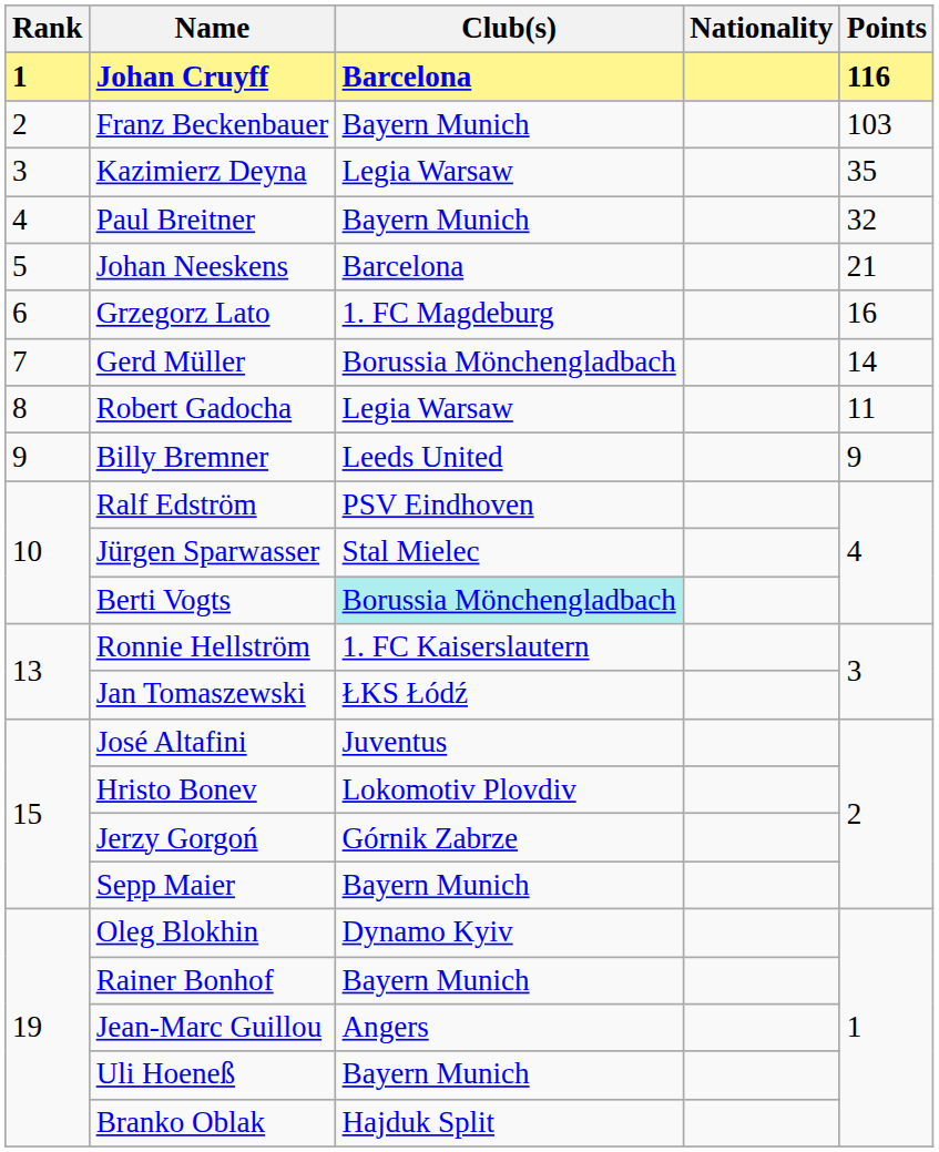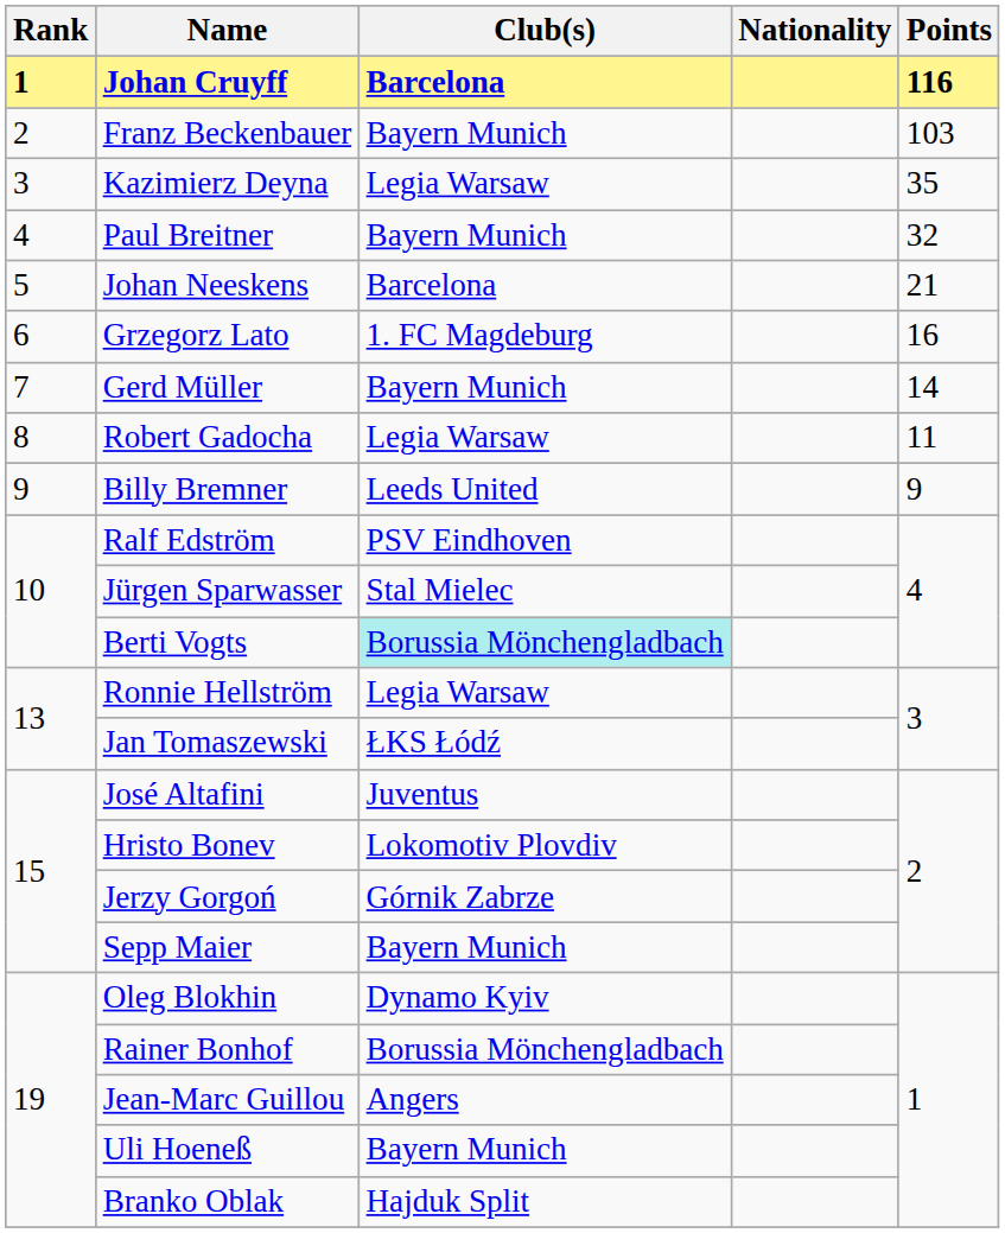Gerd Müller | Club(s): Borussia Mönchengladbach -> Bayern Munich
Ronnie Hellström | Club(s): 1. FC Kaiserslautern -> Legia Warsaw
Rainer Bonhof | Club(s): Bayern Munich -> Borussia Mönchengladbach
